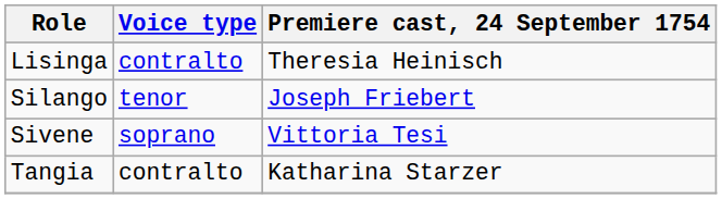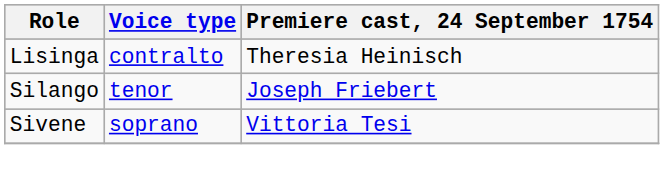- row: Tangia | contralto | Katharina Starzer
